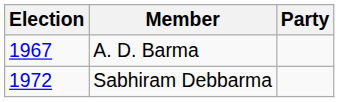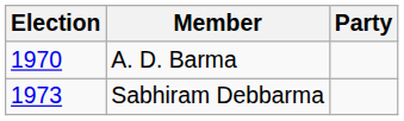A. D. Barma | Election: 1967 -> 1970
Sabhiram Debbarma | Election: 1972 -> 1973
